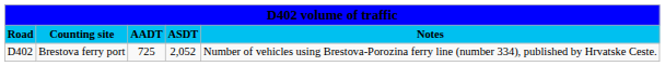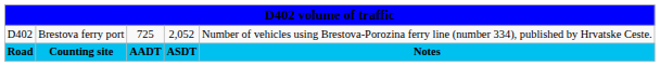rows swapped: Road <-> D402
